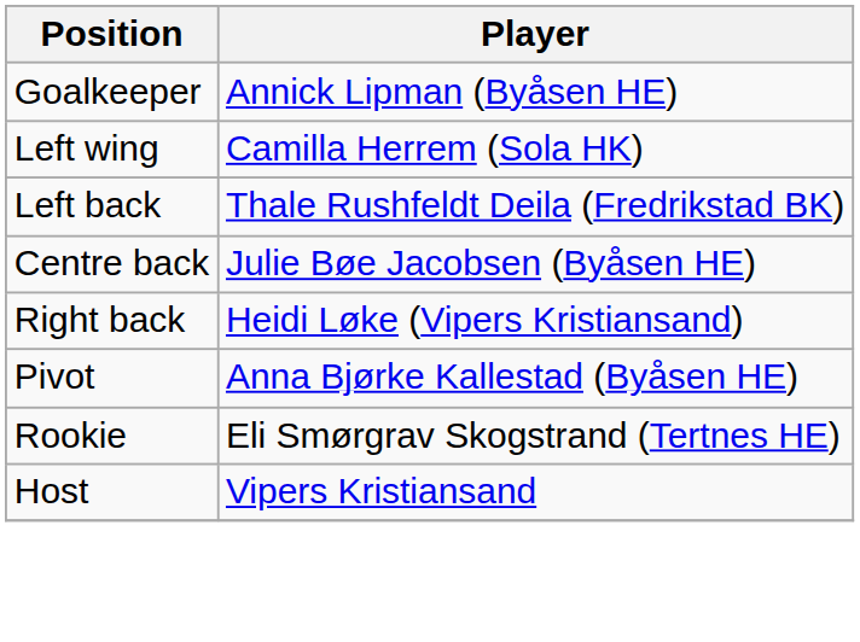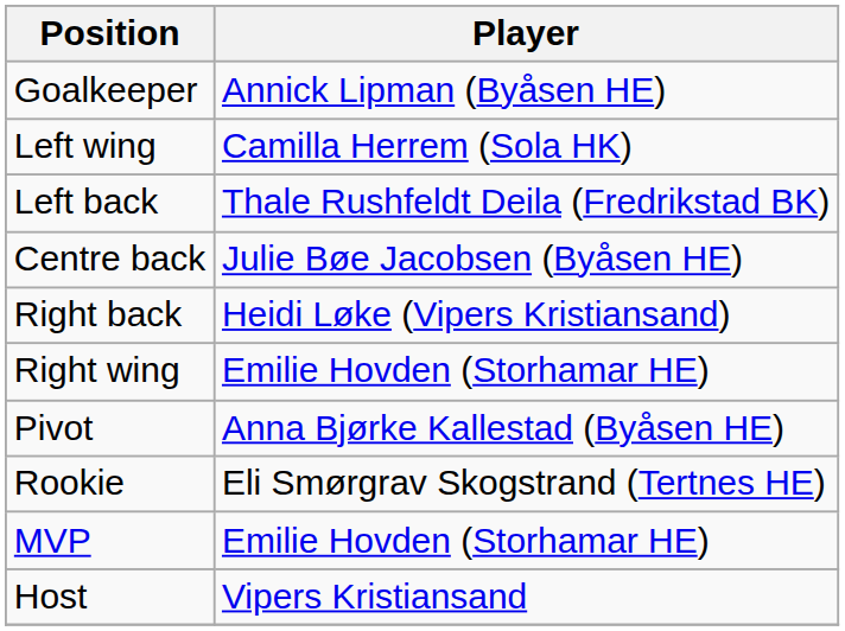+ row: Right wing | Emilie Hovden (Storhamar HE)
+ row: MVP | Emilie Hovden (Storhamar HE)
